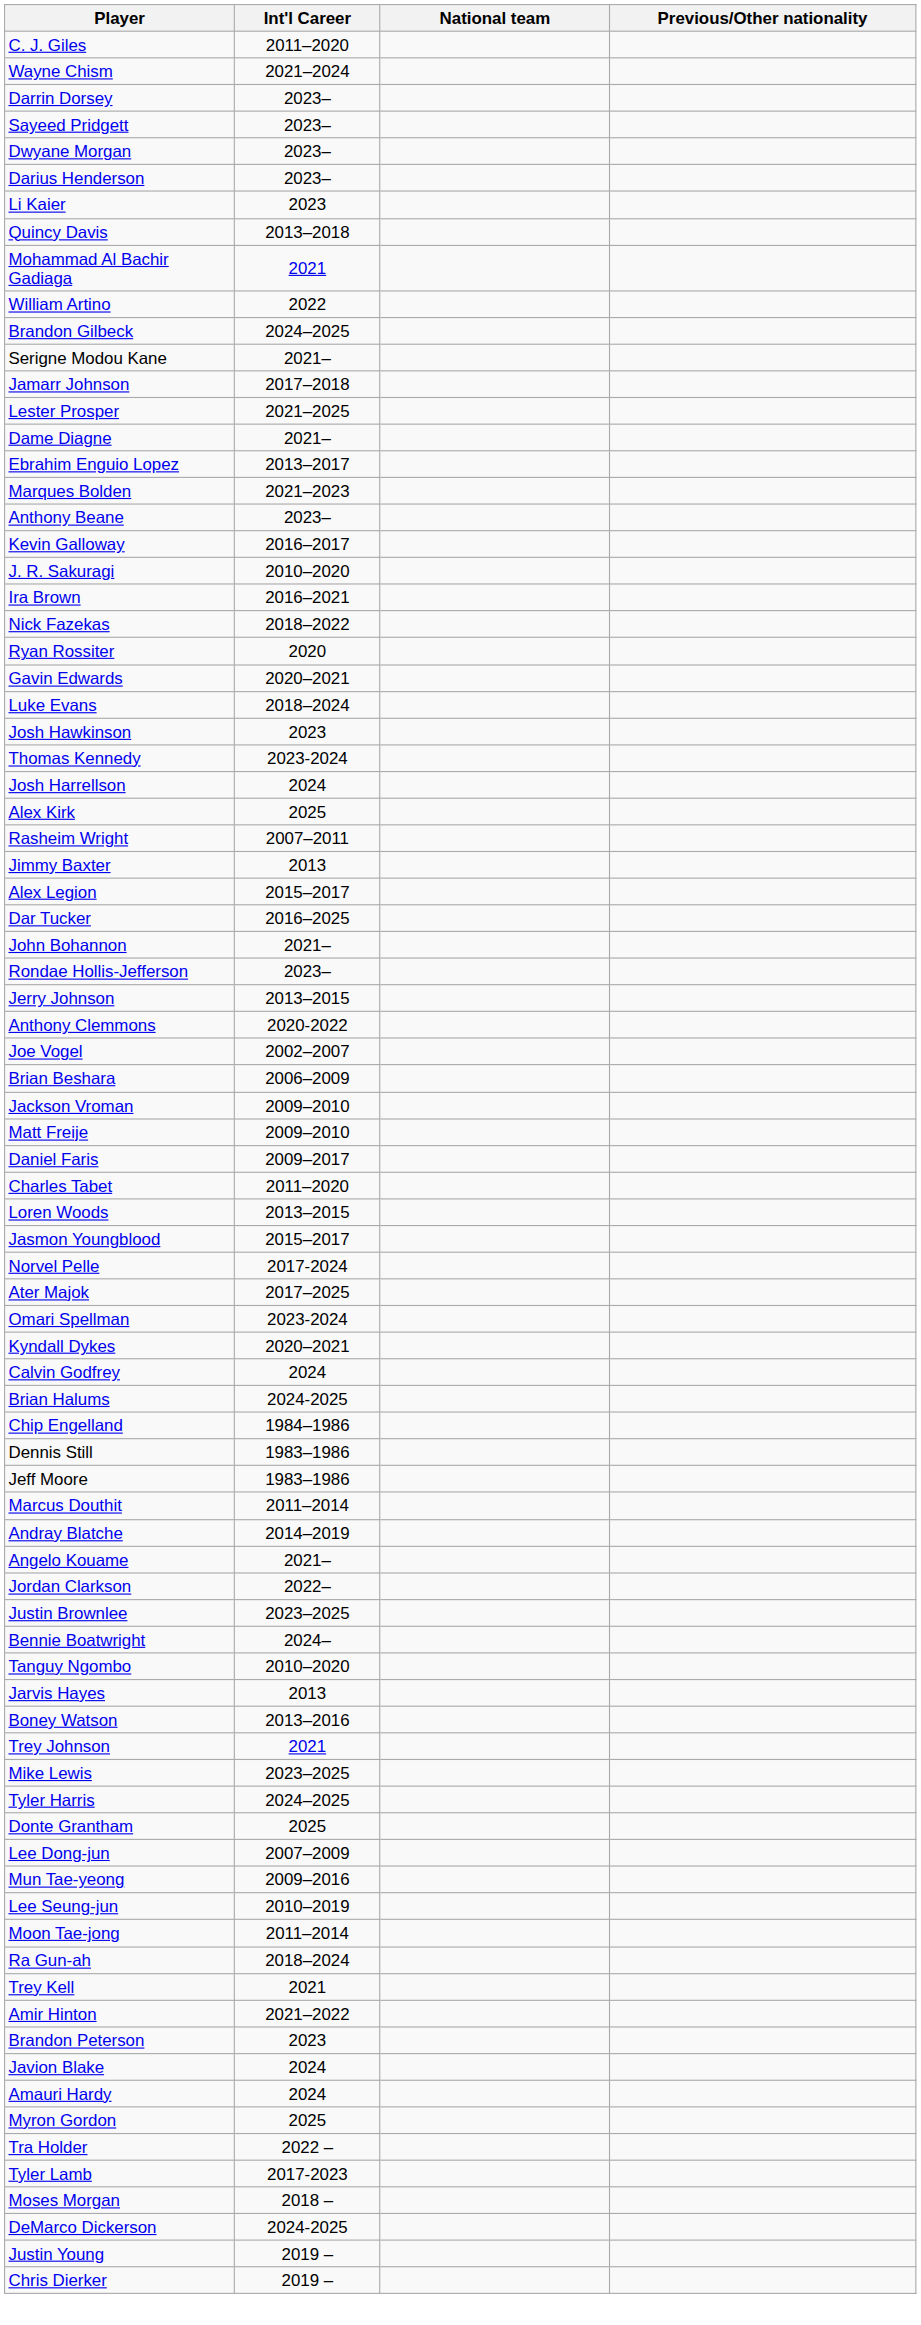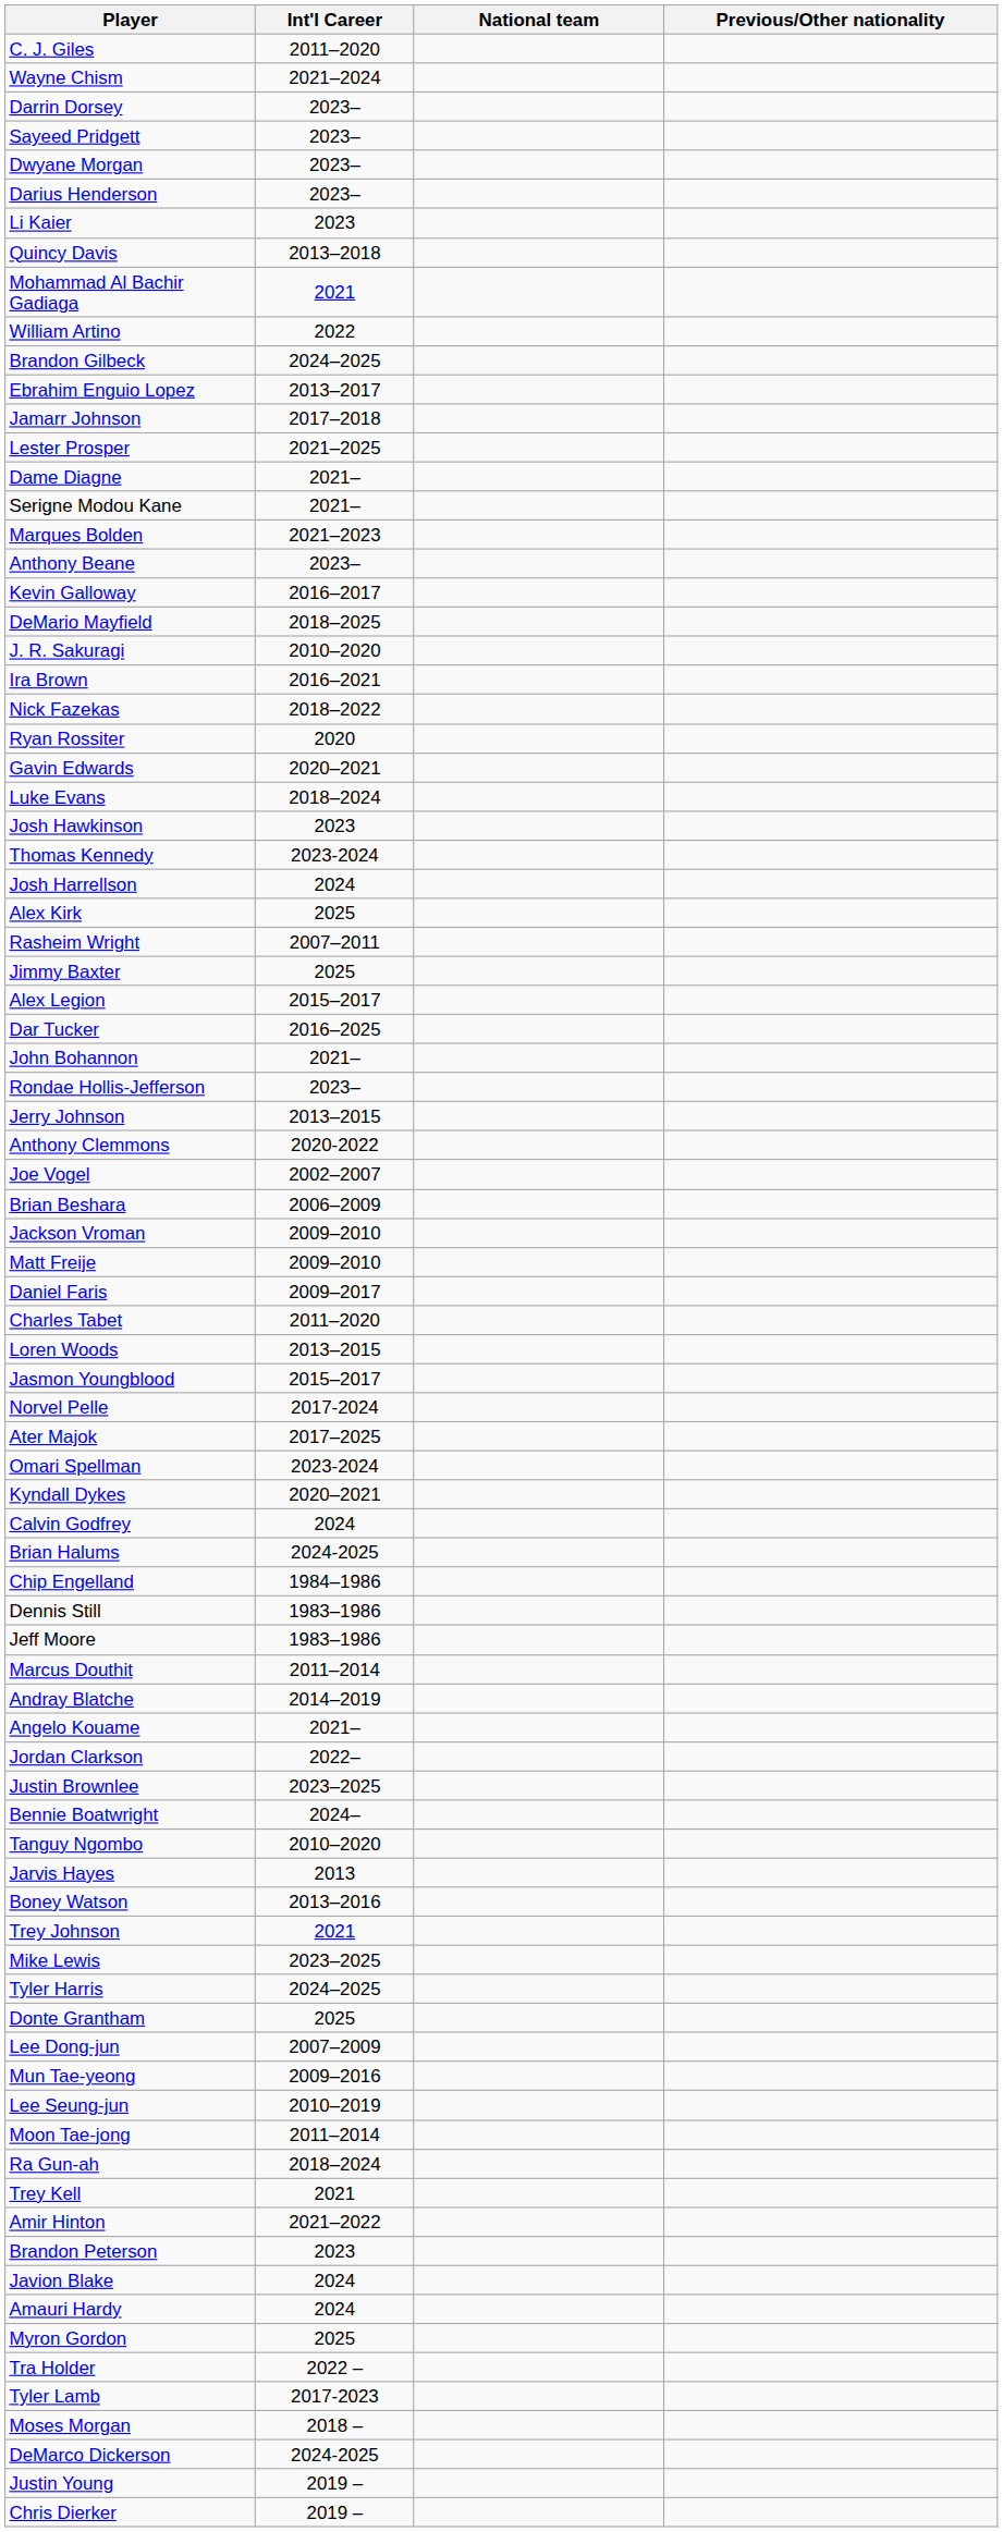rows swapped: Ebrahim Enguio Lopez <-> Serigne Modou Kane
+ row: DeMario Mayfield | 2018–2025
Jimmy Baxter | Int'l Career: 2013 -> 2025
